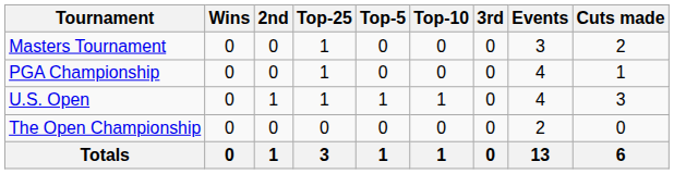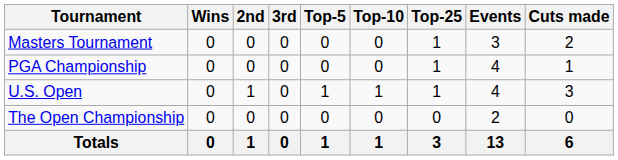columns swapped: 3rd <-> Top-25
